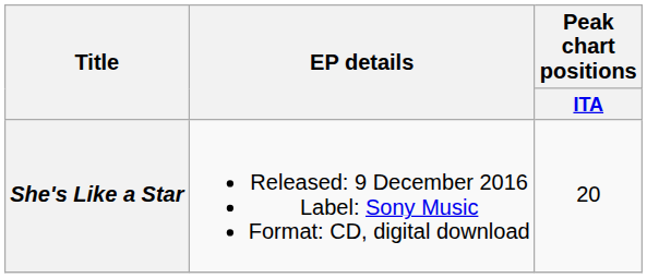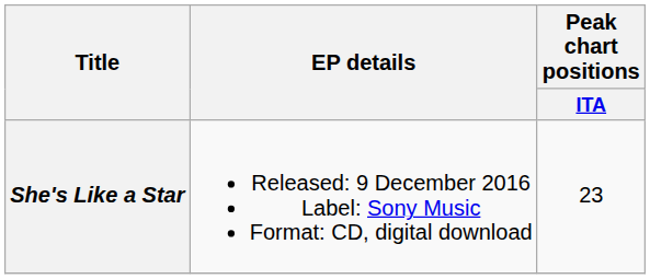She's Like a Star | Peak chart positions / ITA: 20 -> 23
